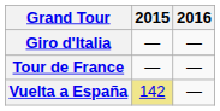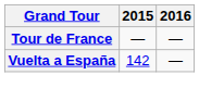- row: Giro d'Italia | — | —
Vuelta a España | 2015: khaki background -> no background
